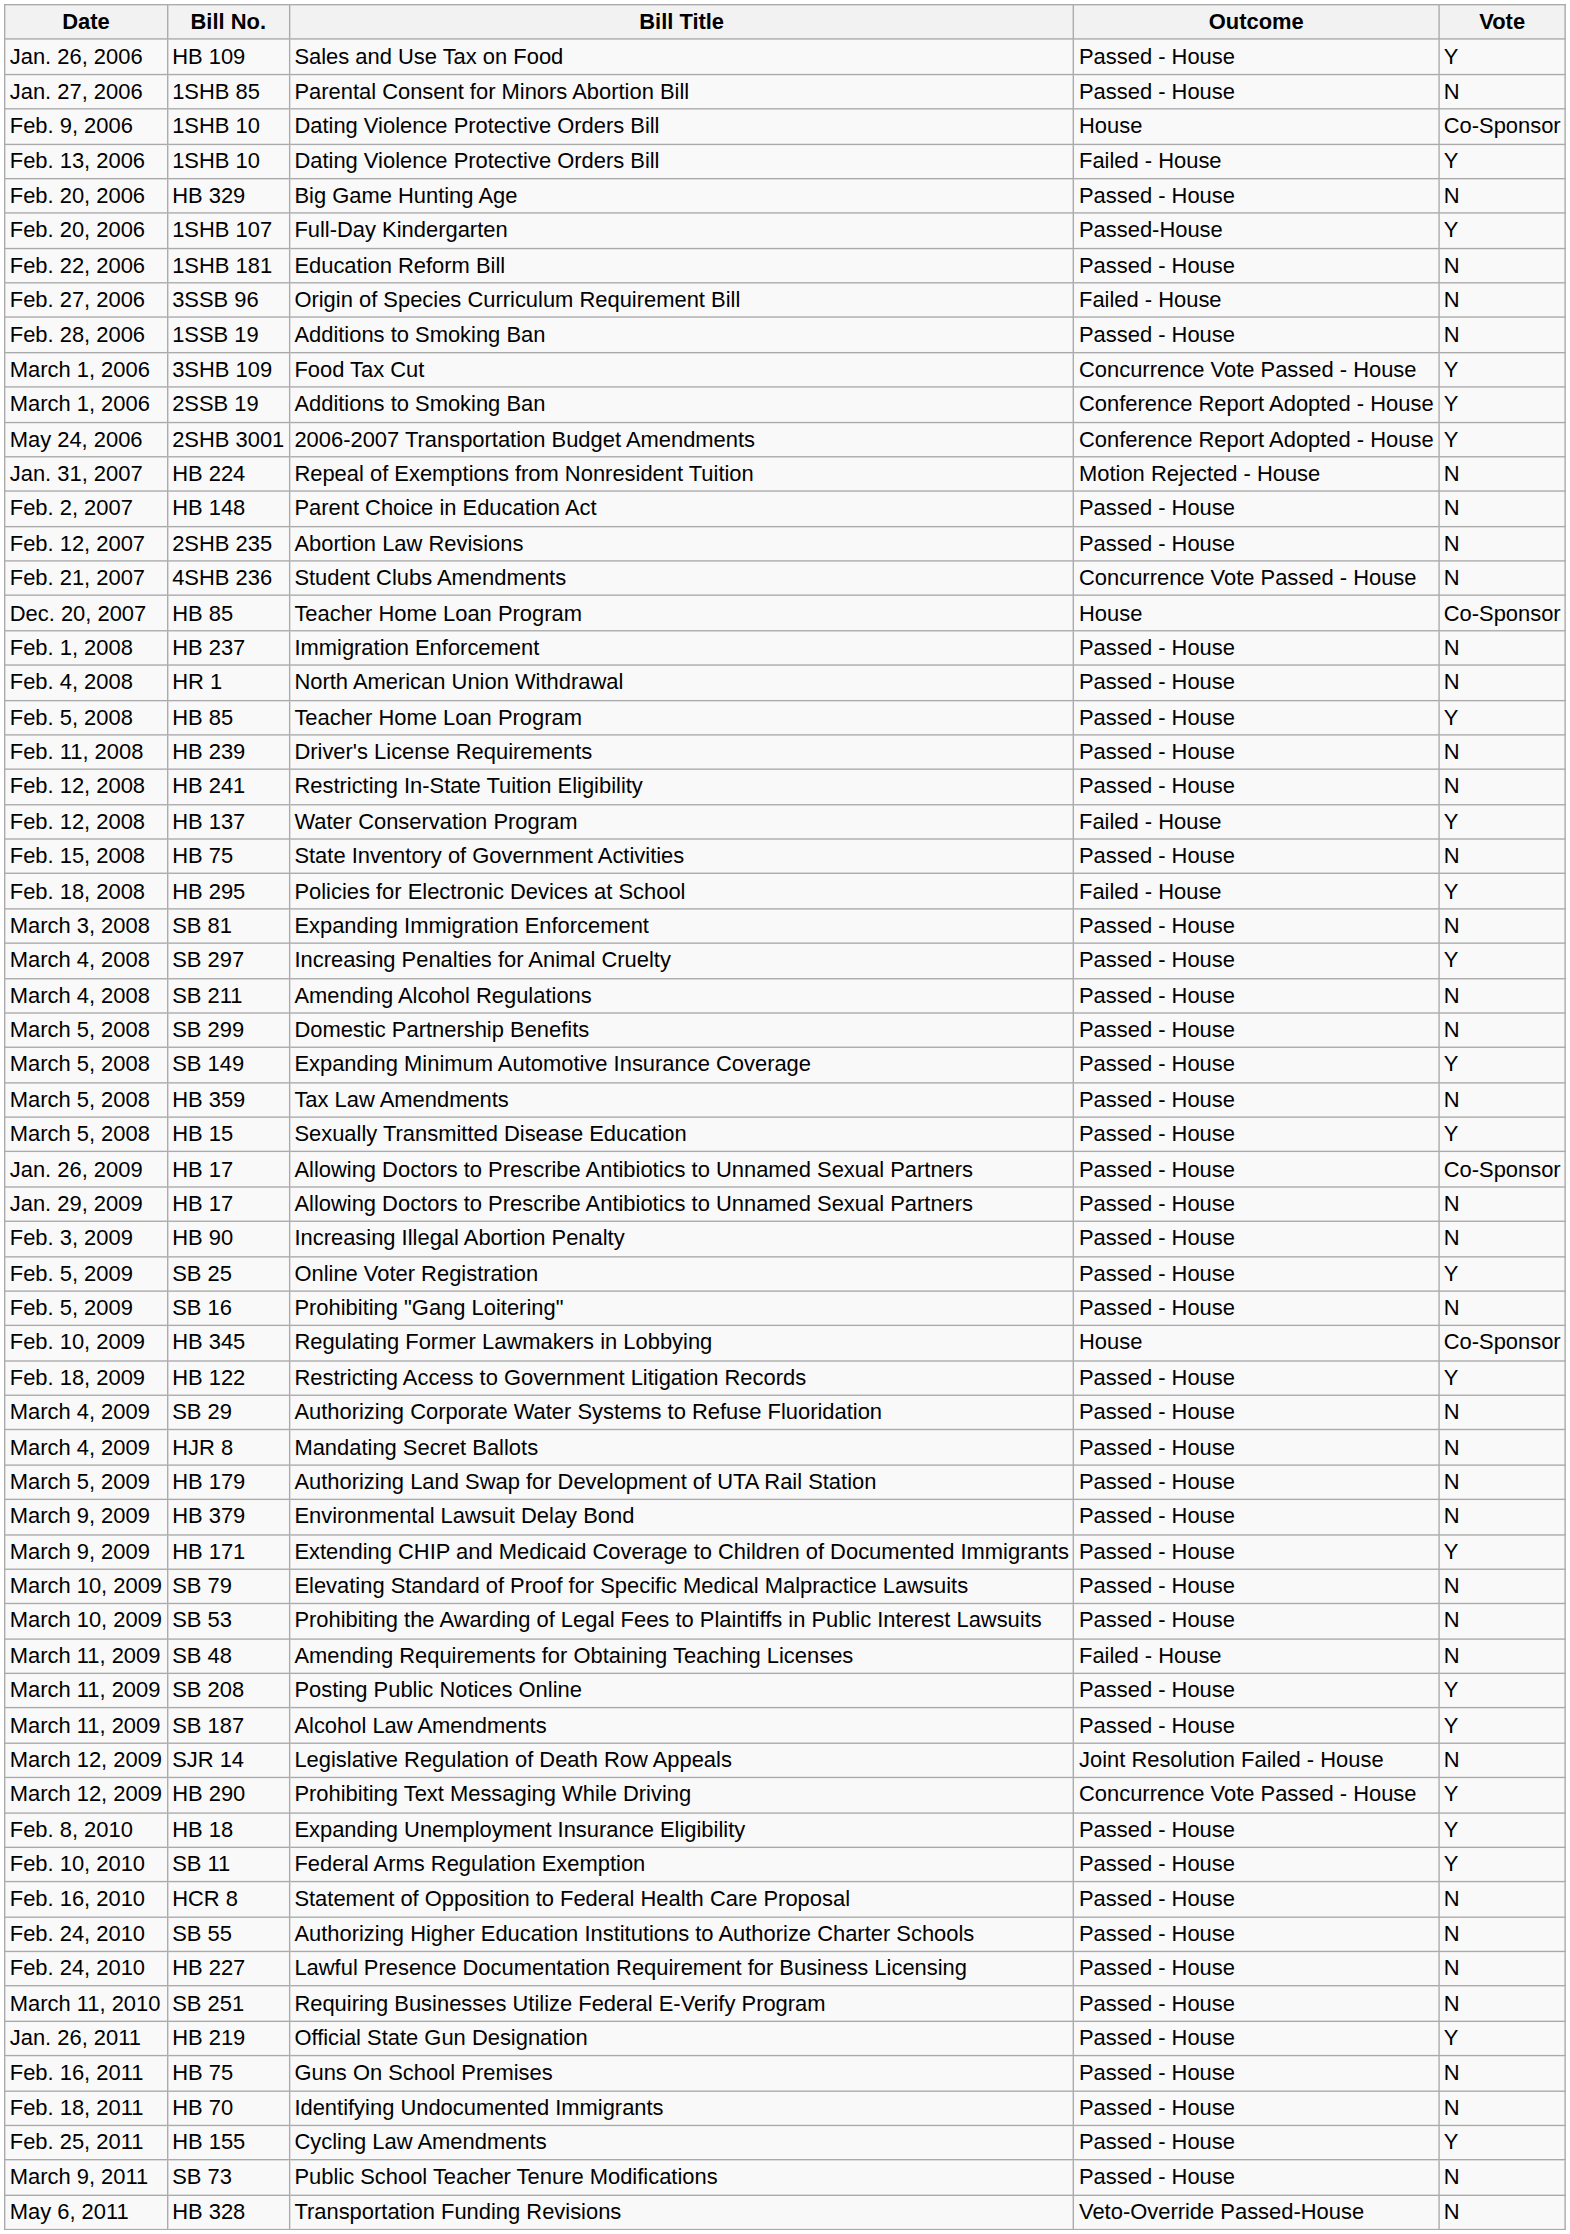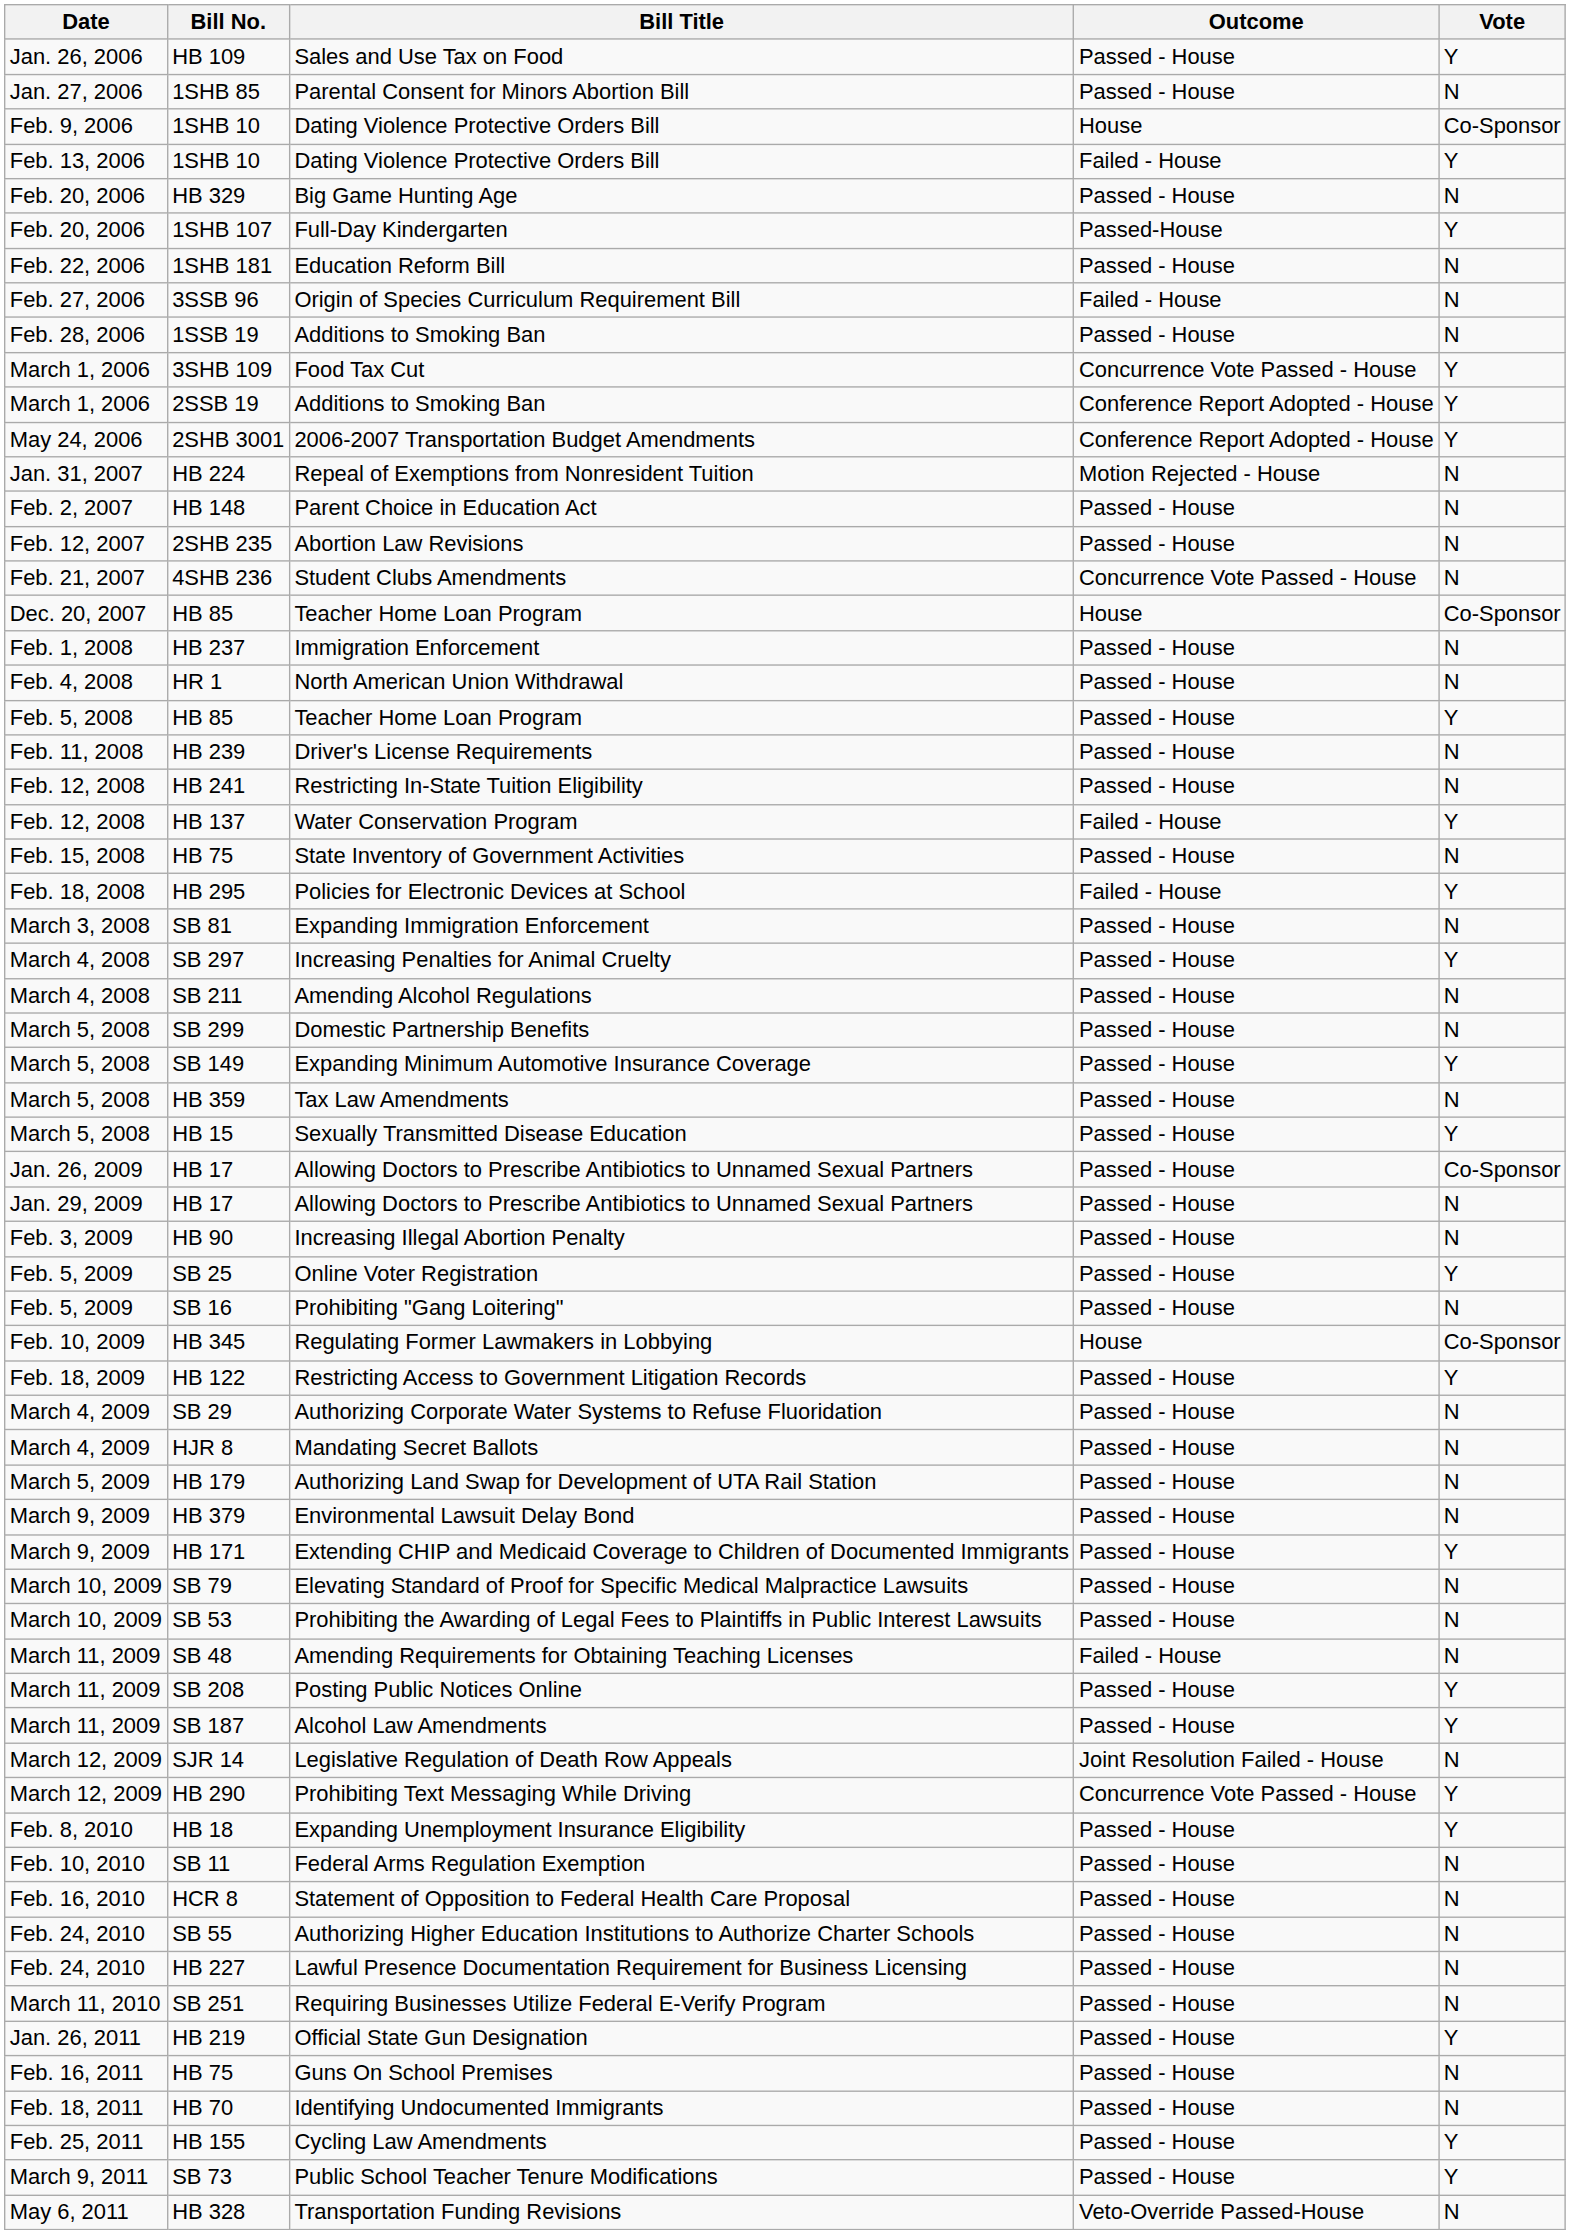SB 11 | Vote: Y -> N
SB 73 | Vote: N -> Y
